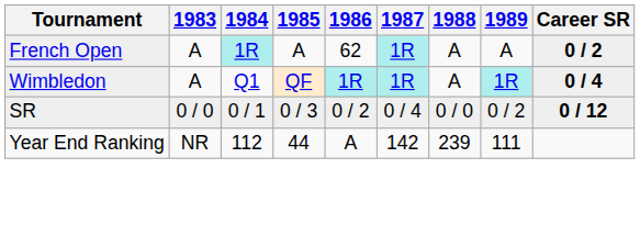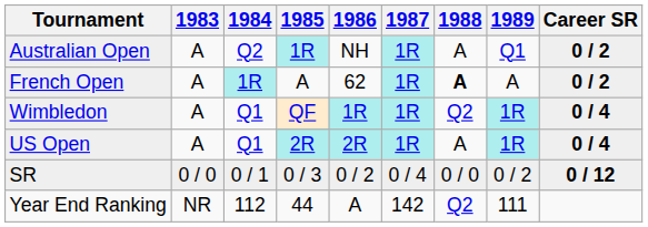+ row: Australian Open | A | Q2 | 1R | NH | 1R | A | Q1 | 0 / 2
French Open | 1988: normal -> bold
Wimbledon | 1988: A -> Q2
+ row: US Open | A | Q1 | 2R | 2R | 1R | A | 1R | 0 / 4
Year End Ranking | 1988: 239 -> Q2
